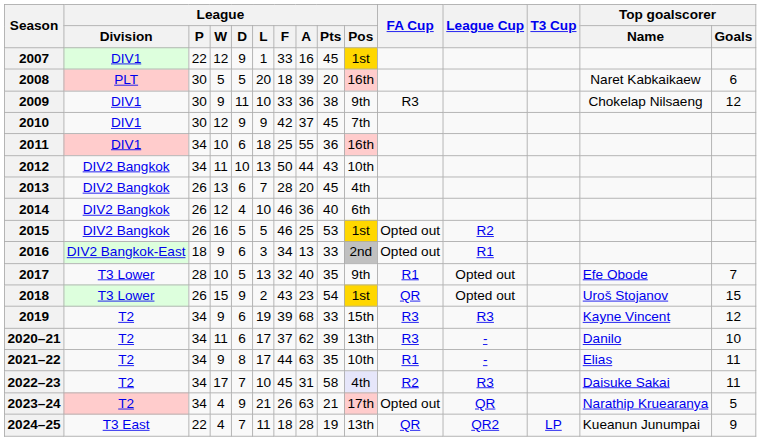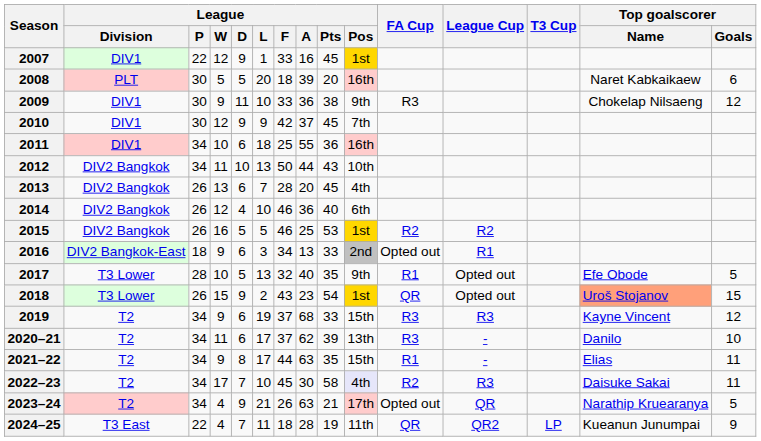2015 | FA Cup: Opted out -> R2
2017 | Top goalscorer / Goals: 7 -> 5
2018 | Top goalscorer / Name: no background -> lightsalmon background
2019 | League / F: 39 -> 37
2021–22 | League / Pos: 10th -> 15th
2022–23 | League / A: 31 -> 30
2024–25 | League / Pos: 13th -> 11th
